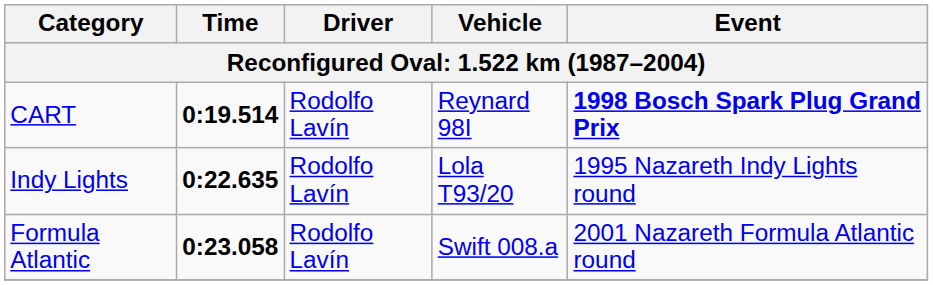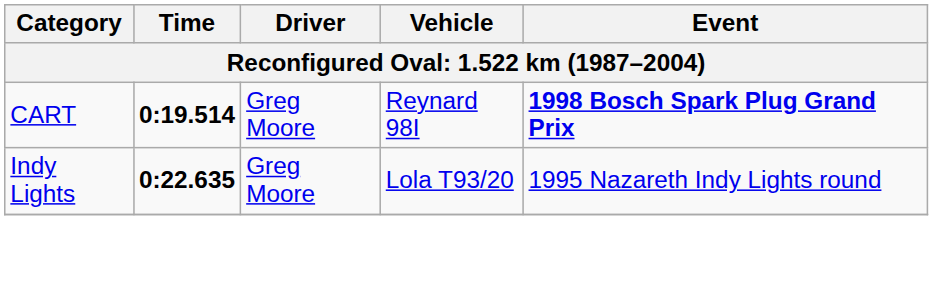CART | Driver: Rodolfo Lavín -> Greg Moore
Indy Lights | Driver: Rodolfo Lavín -> Greg Moore
- row: Formula Atlantic | 0:23.058 | Rodolfo Lavín | Swift 008.a | 2001 Nazareth Formula Atlantic round
